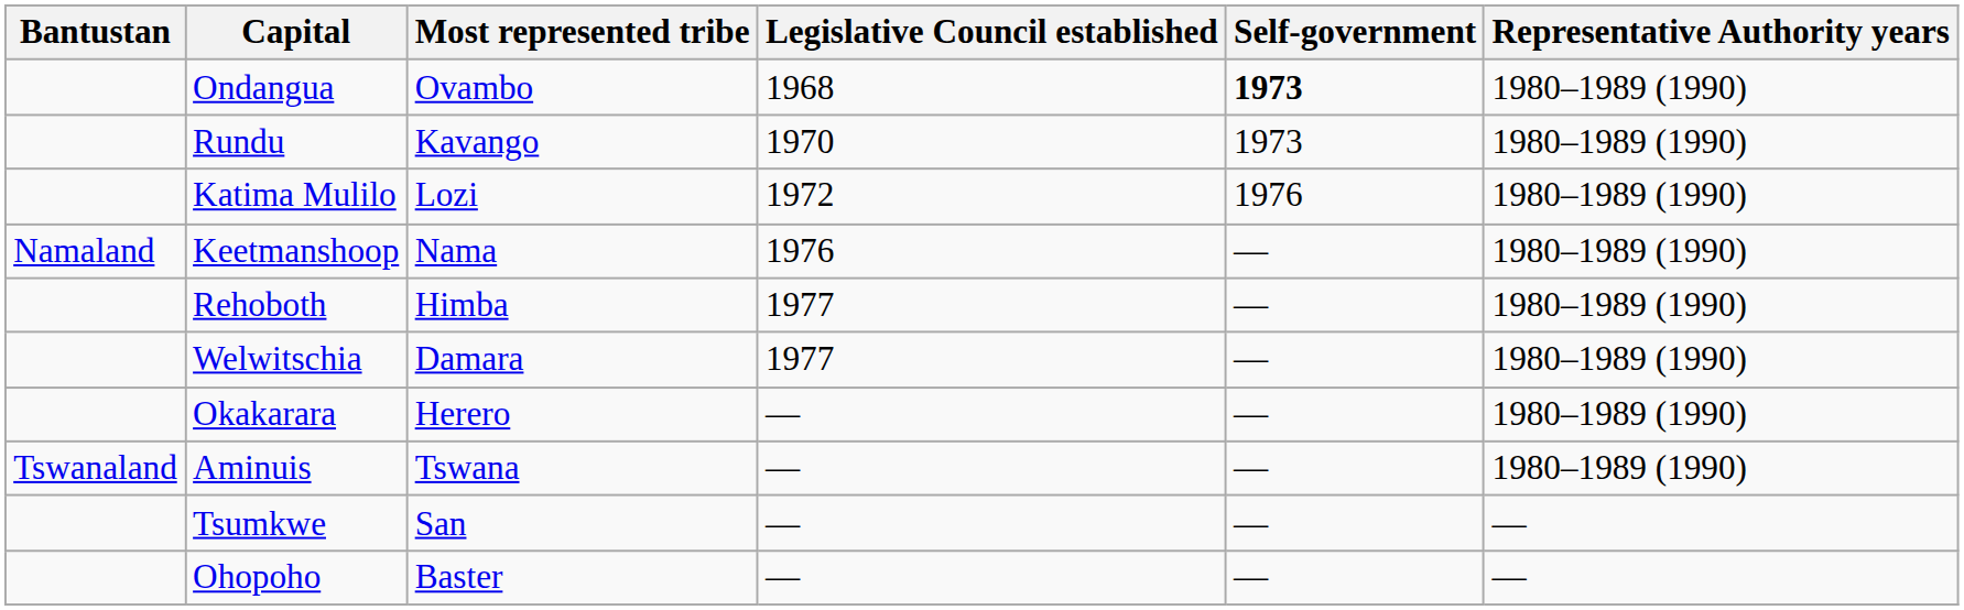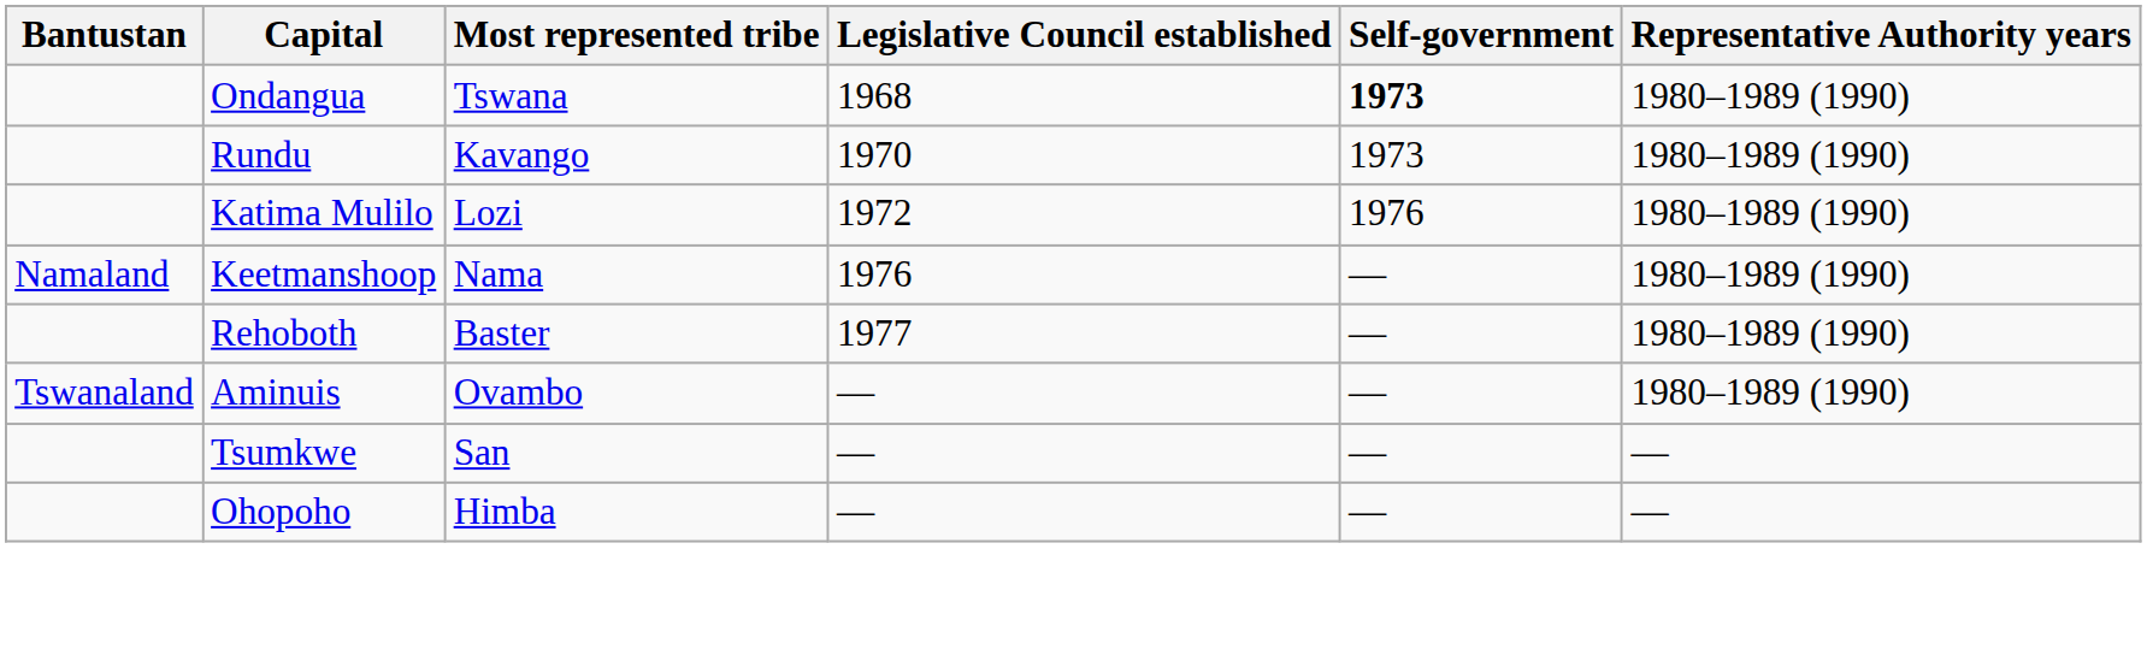Ondangua | Most represented tribe: Ovambo -> Tswana
Rehoboth | Most represented tribe: Himba -> Baster
- row: Welwitschia | Damara | 1977 | — | 1980–1989 (1990)
- row: Okakarara | Herero | — | — | 1980–1989 (1990)
Aminuis | Most represented tribe: Tswana -> Ovambo
Ohopoho | Most represented tribe: Baster -> Himba
